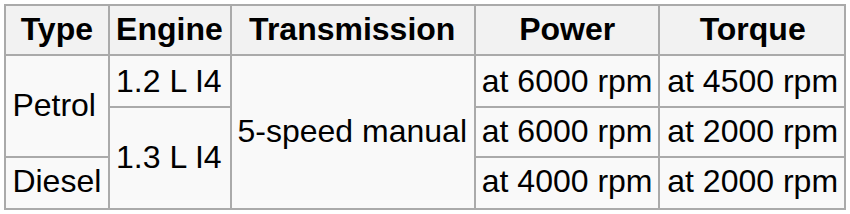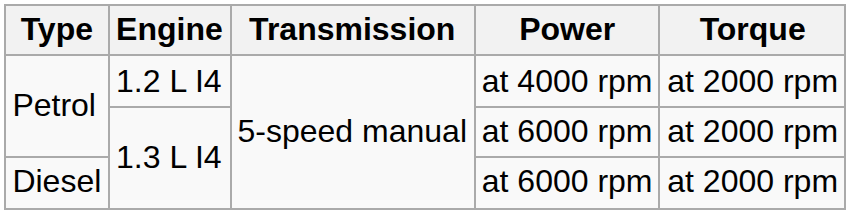Petrol / 1.2 L I4 | Power: at 6000 rpm -> at 4000 rpm
Petrol / 1.2 L I4 | Torque: at 4500 rpm -> at 2000 rpm
Diesel | Power: at 4000 rpm -> at 6000 rpm
